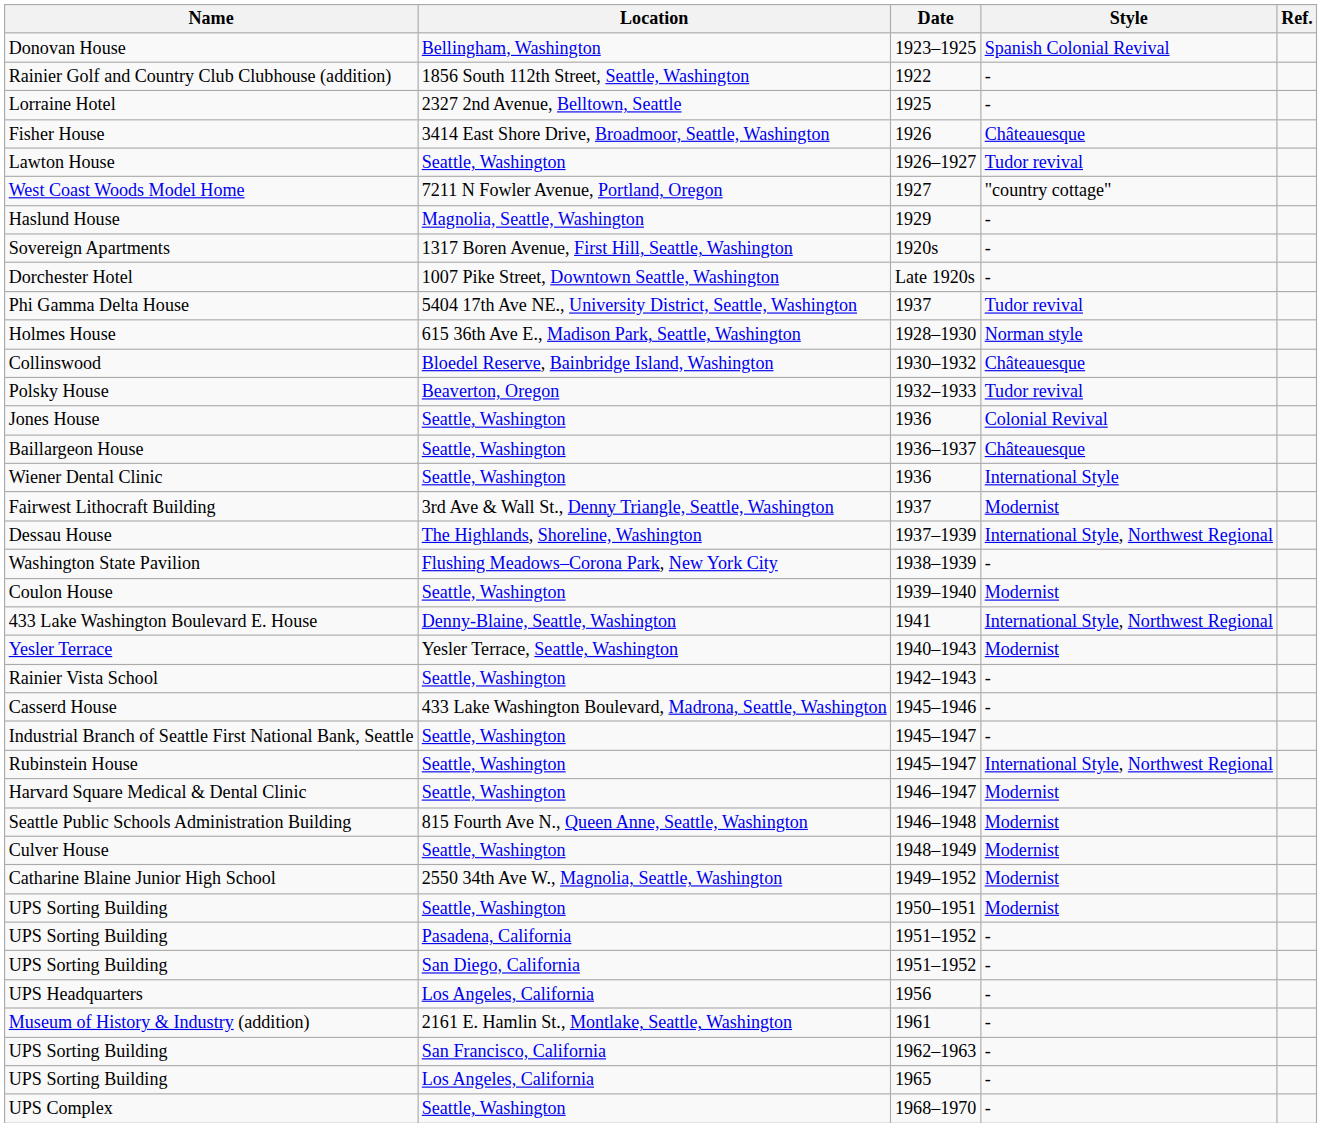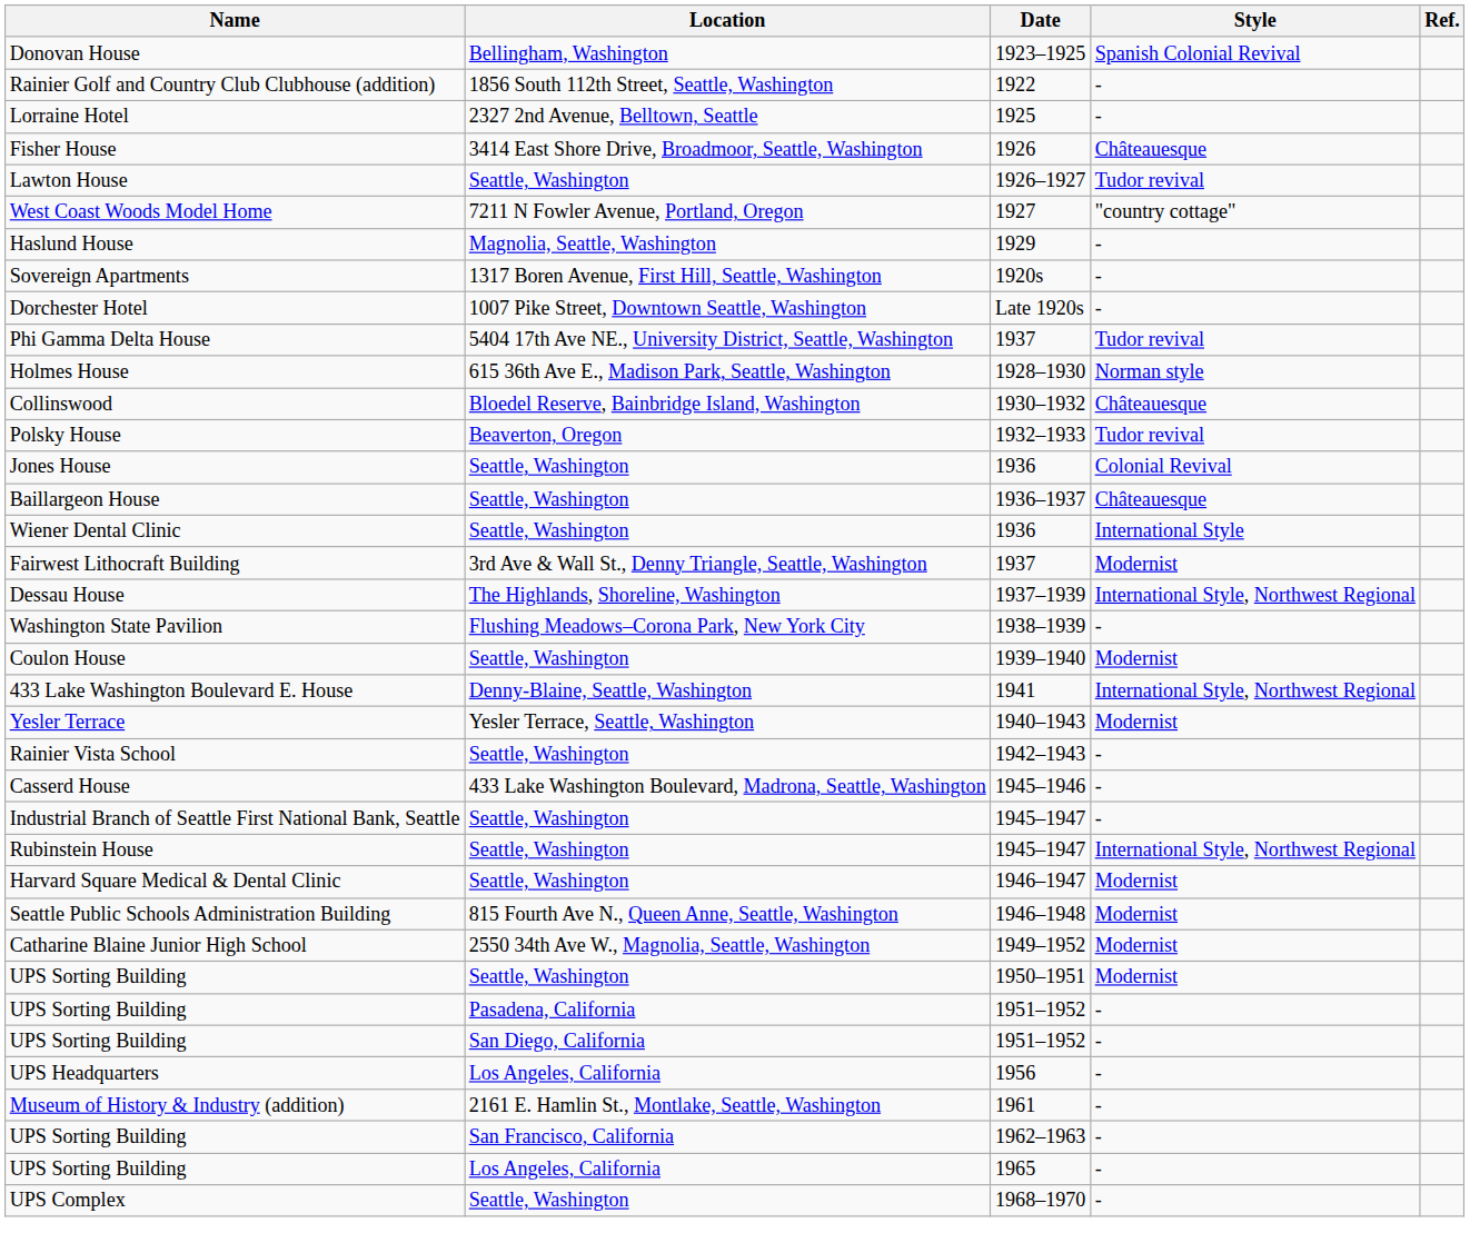- row: Culver House | Seattle, Washington | 1948–1949 | Modernist
